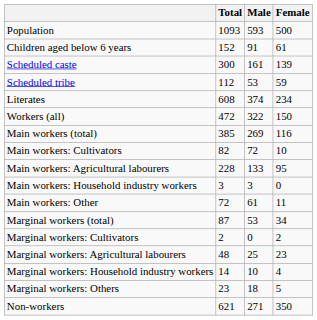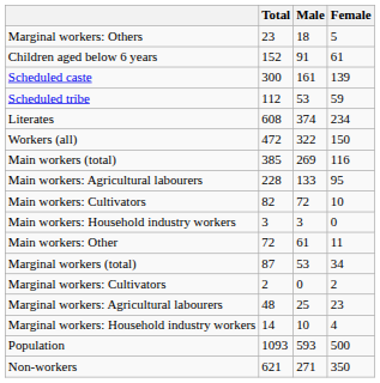rows swapped: Population <-> Marginal workers: Others
rows swapped: Main workers: Cultivators <-> Main workers: Agricultural labourers
